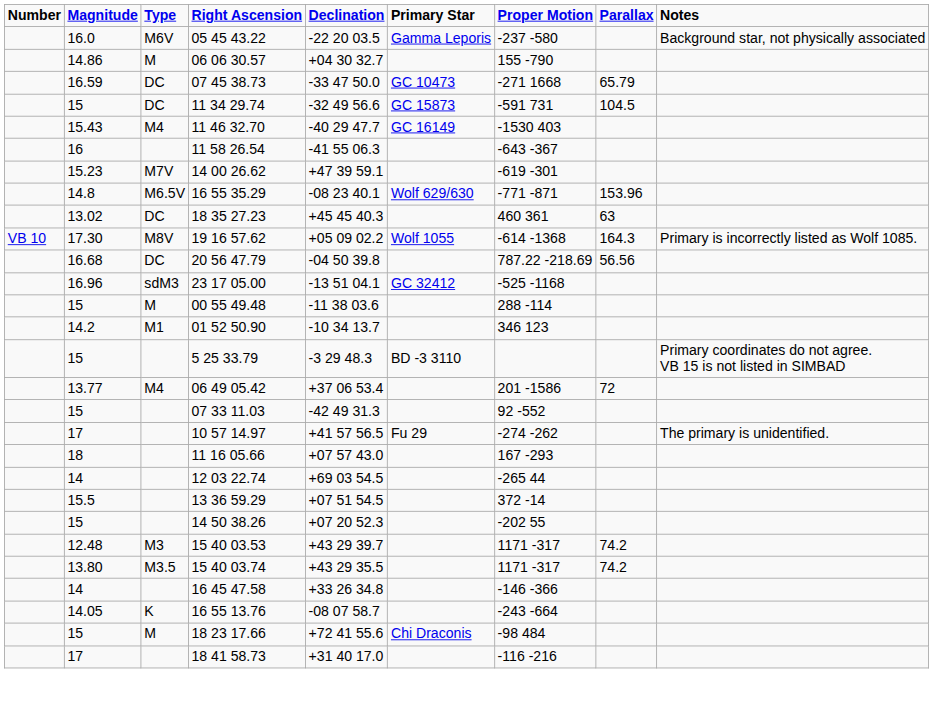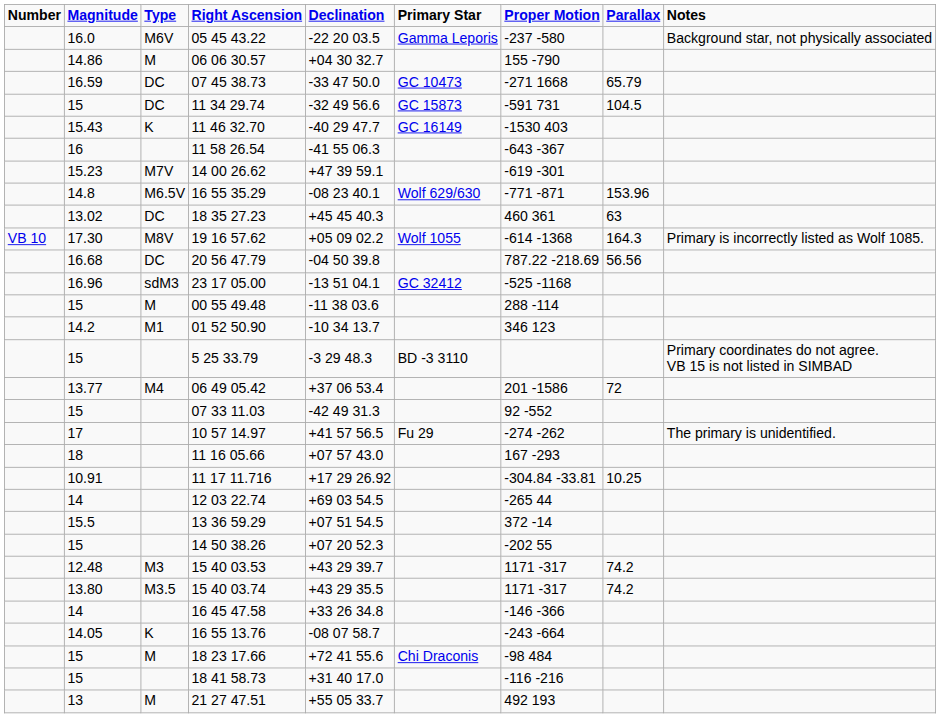11 46 32.70 | Type: M4 -> K
+ row: 10.91 | 11 17 11.716 | +17 29 26.92 | -304.84 -33.81 | 10.25
18 41 58.73 | Magnitude: 17 -> 15
+ row: 13 | M | 21 27 47.51 | +55 05 33.7 | 492 193
